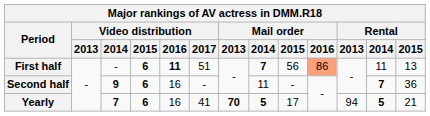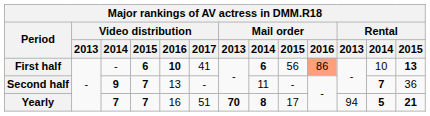First half | Video distribution / 2016: 11 -> 10
First half | Video distribution / 2017: 51 -> 41
First half | Mail order / 2014: 7 -> 6
First half | Rental / 2014: 11 -> 10
First half | Rental / 2015: normal -> bold
Second half | Video distribution / 2015: 6 -> 7
Second half | Video distribution / 2016: 16 -> 13
Yearly | Video distribution / 2015: 6 -> 7
Yearly | Video distribution / 2017: 41 -> 51
Yearly | Mail order / 2014: 5 -> 8
Yearly | Rental / 2015: normal -> bold
